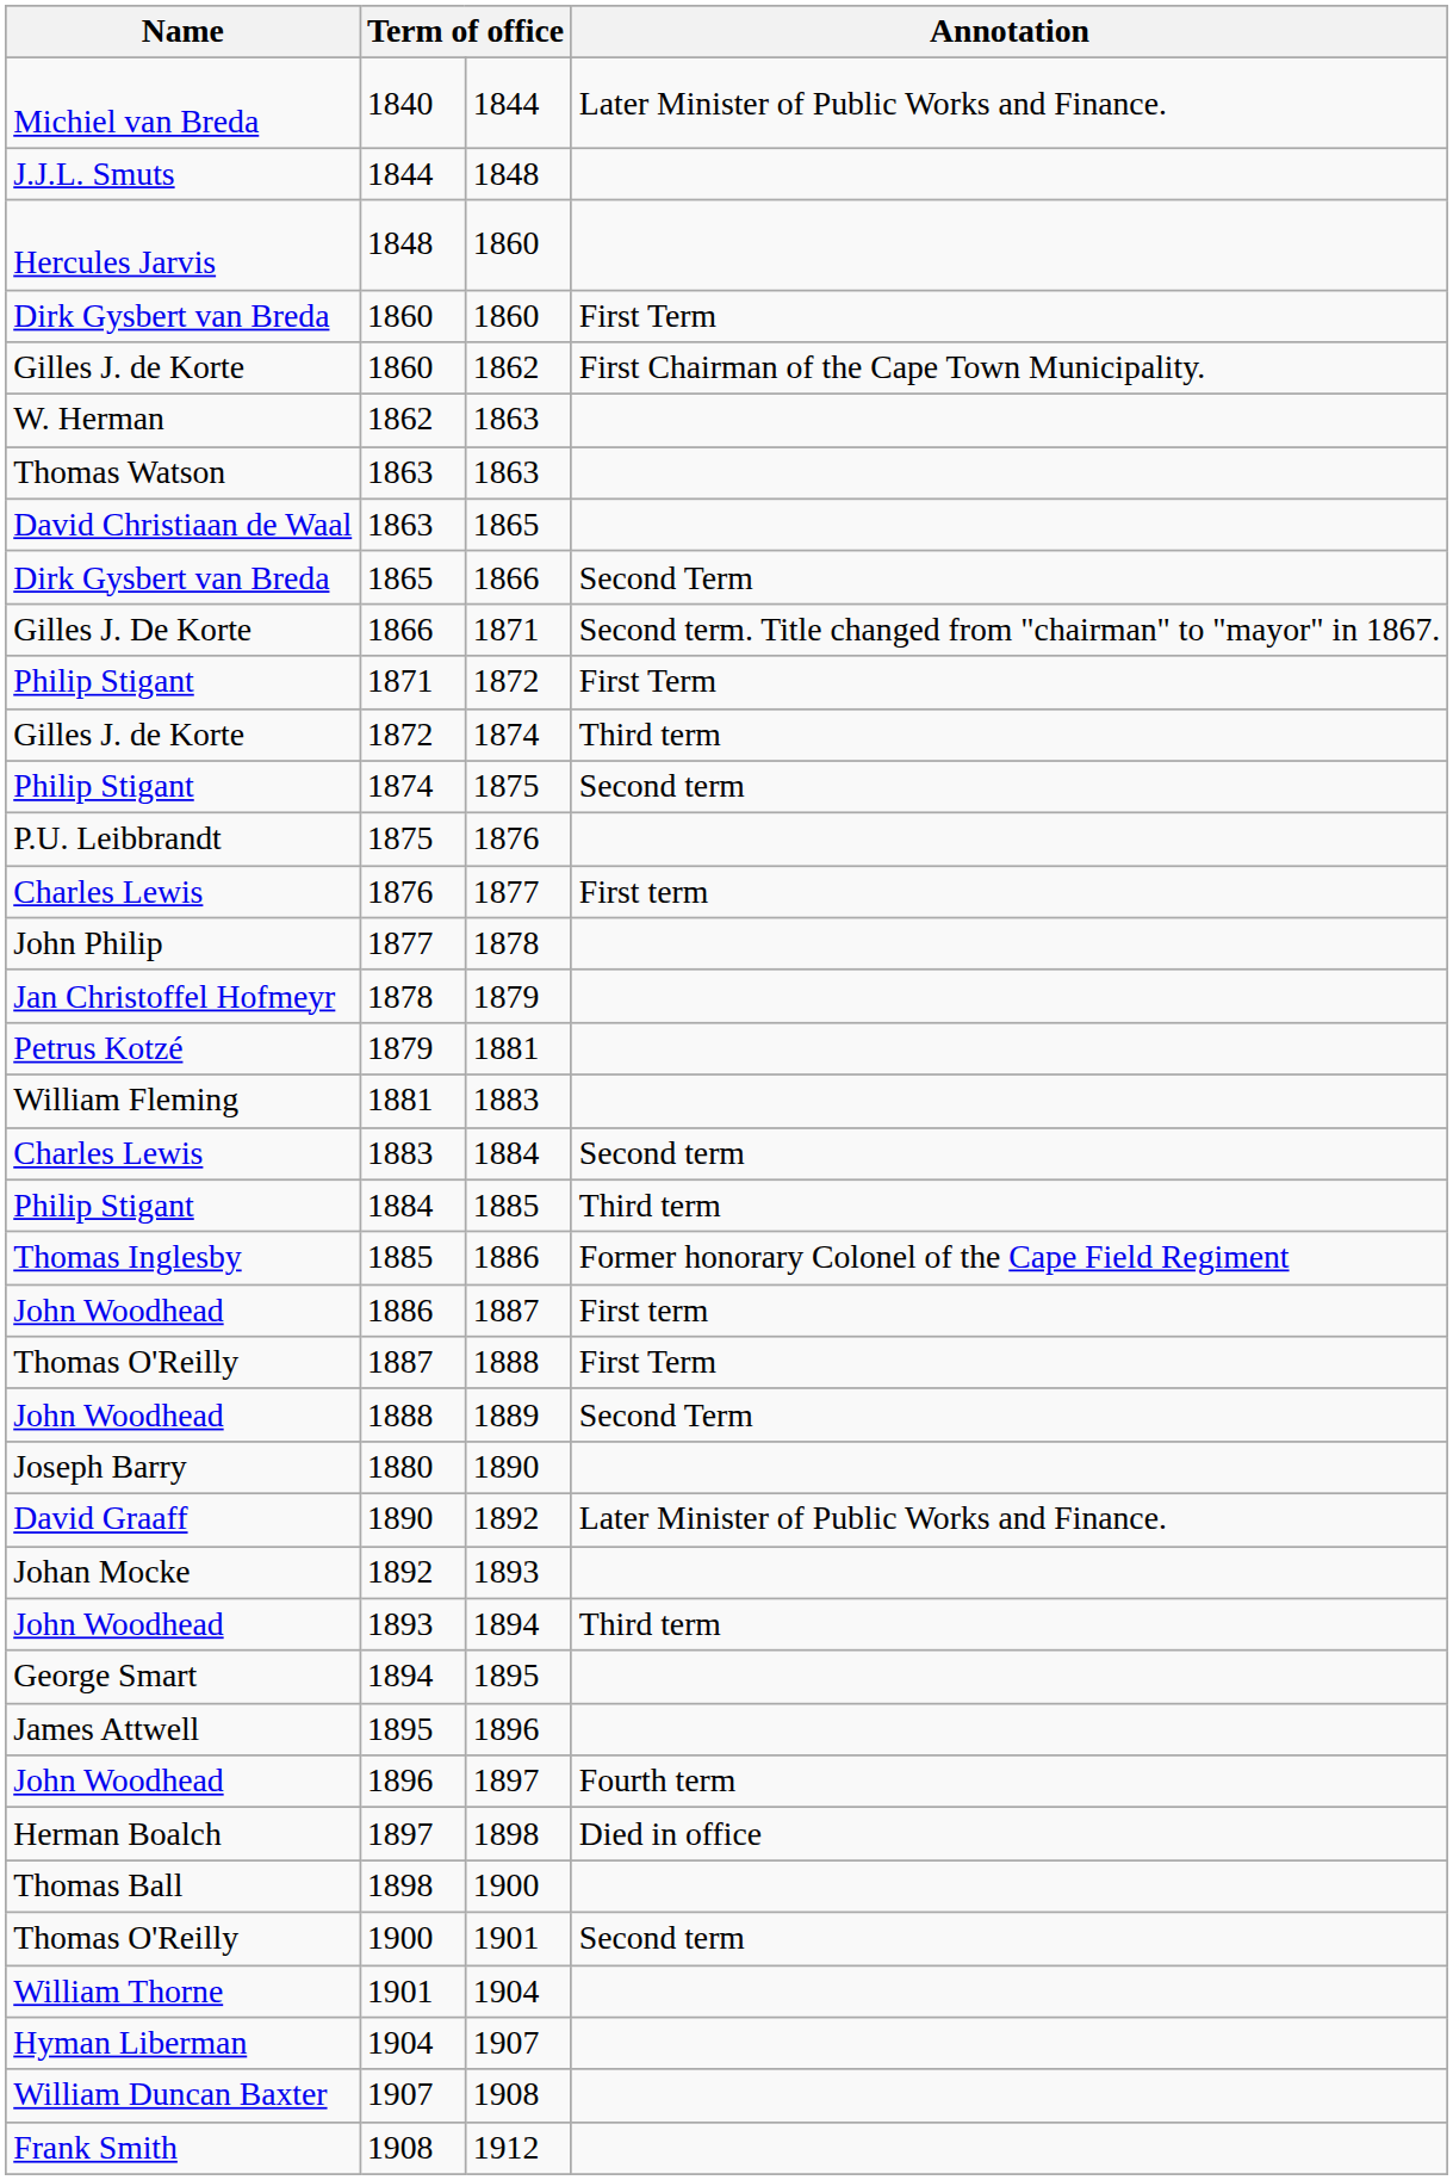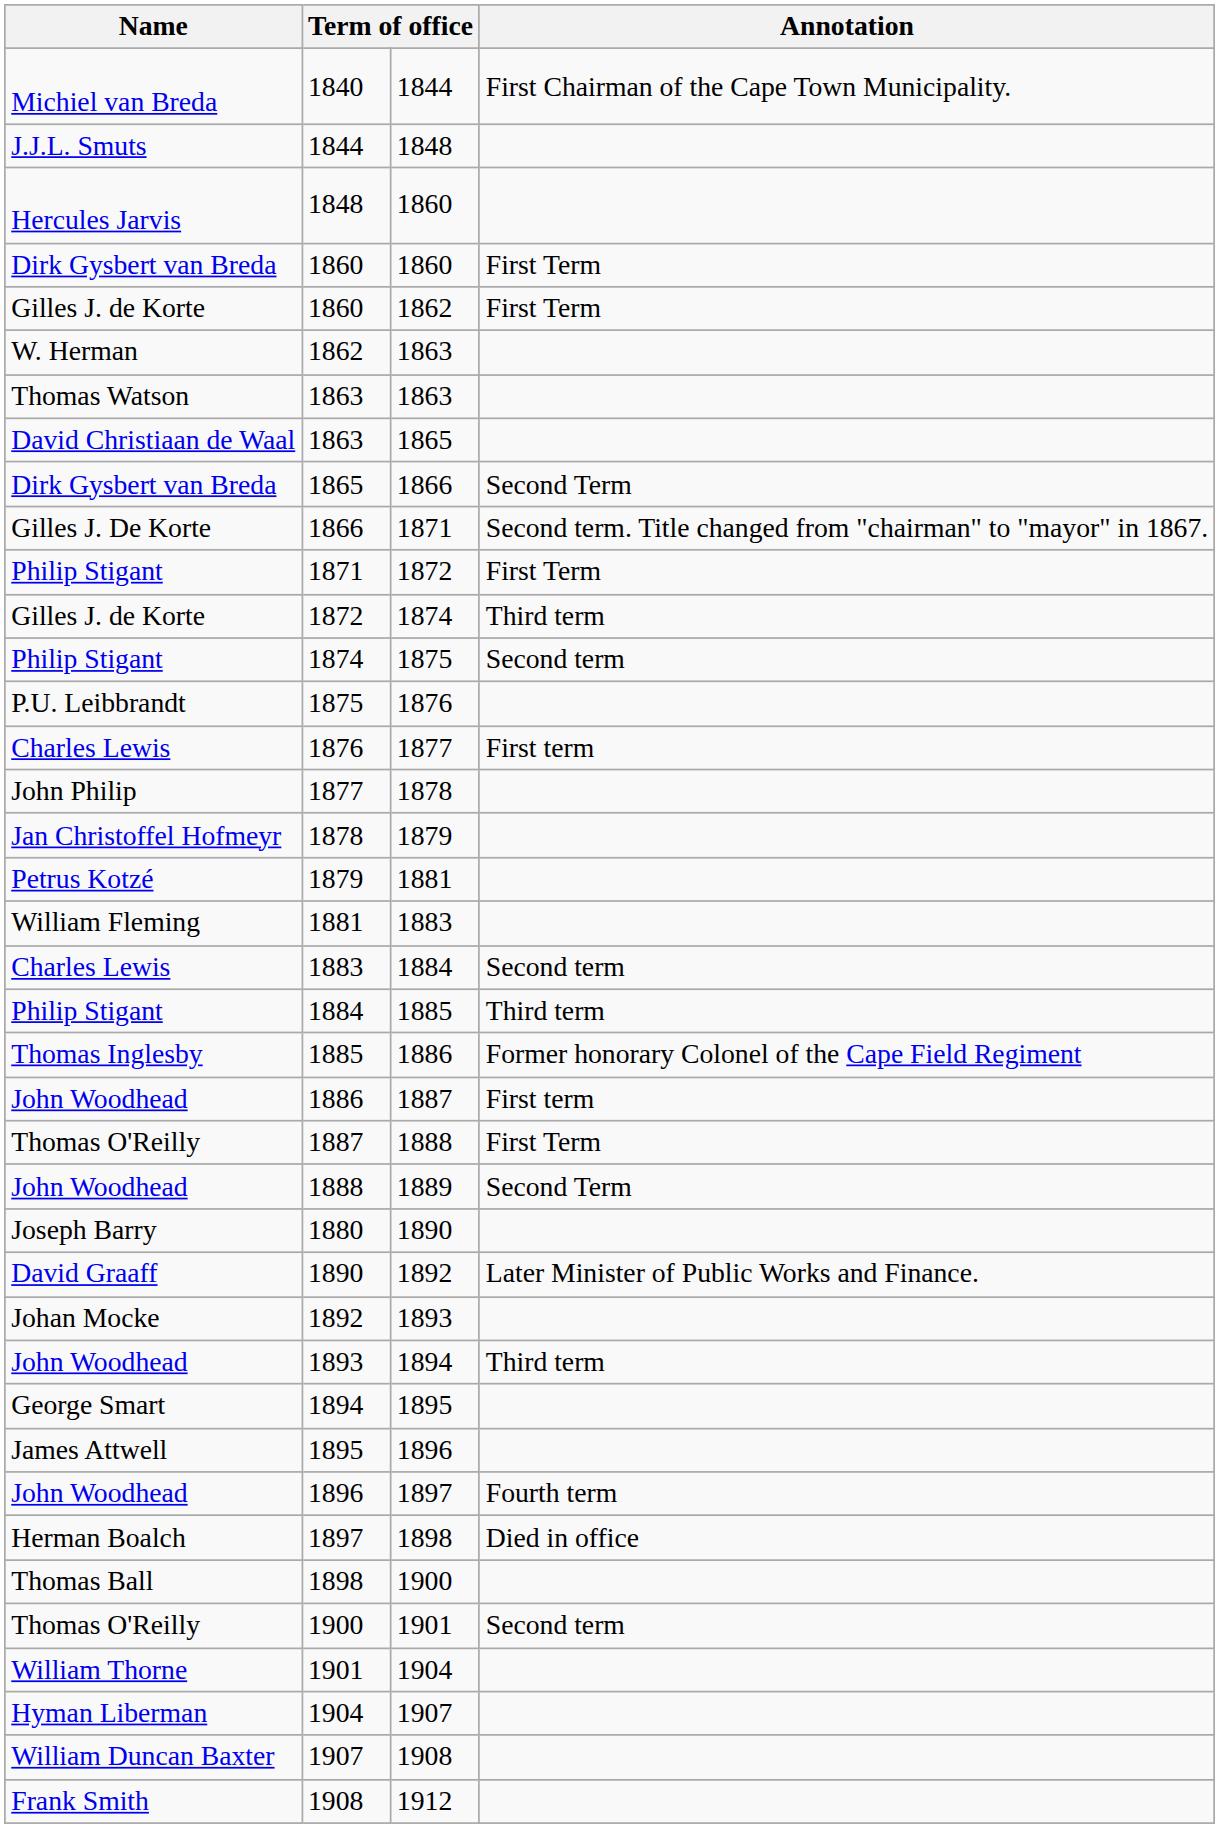1840 | Annotation: Later Minister of Public Works and Finance. -> First Chairman of the Cape Town Municipality.
1860 / 1862 | Annotation: First Chairman of the Cape Town Municipality. -> First Term
